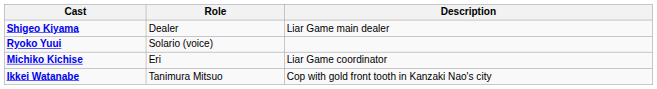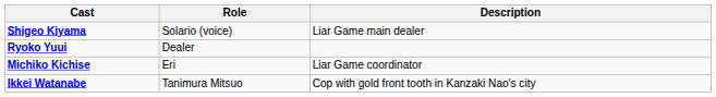Shigeo Kiyama | Role: Dealer -> Solario (voice)
Ryoko Yuui | Role: Solario (voice) -> Dealer
